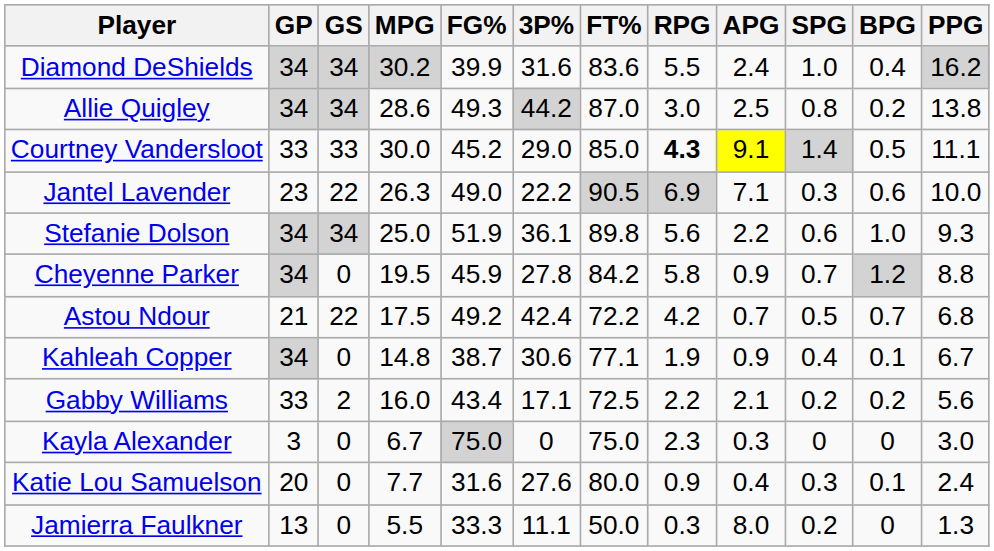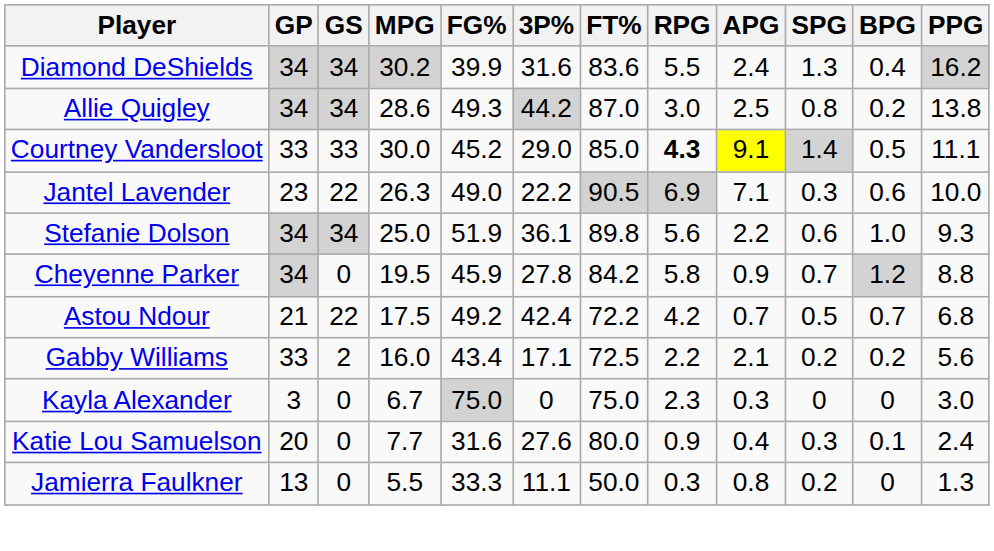Diamond DeShields | SPG: 1.0 -> 1.3
- row: Kahleah Copper | 34 | 0 | 14.8 | 38.7 | 30.6 | 77.1 | 1.9 | 0.9 | 0.4 | 0.1 | 6.7
Jamierra Faulkner | APG: 8.0 -> 0.8
